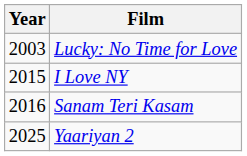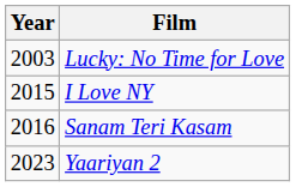Yaariyan 2 | Year: 2025 -> 2023
